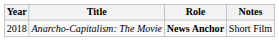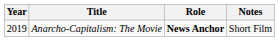Anarcho-Capitalism: The Movie | Year: 2018 -> 2019
